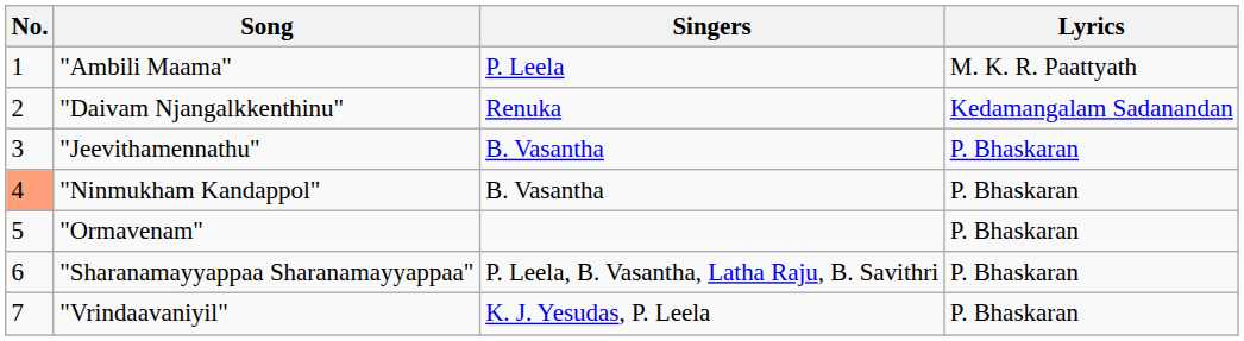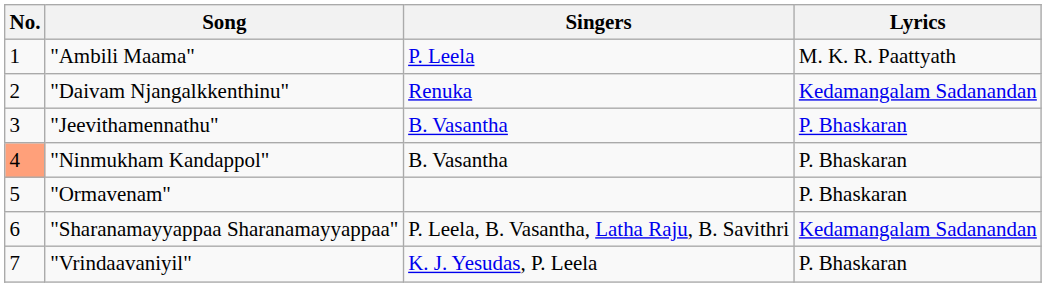"Sharanamayyappaa Sharanamayyappaa" | Lyrics: P. Bhaskaran -> Kedamangalam Sadanandan
